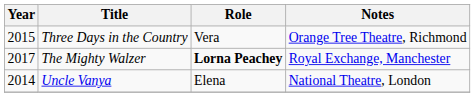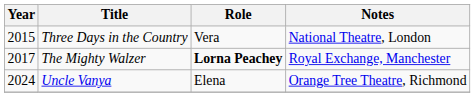Three Days in the Country | Notes: Orange Tree Theatre, Richmond -> National Theatre, London
Uncle Vanya | Year: 2014 -> 2024
Uncle Vanya | Notes: National Theatre, London -> Orange Tree Theatre, Richmond
